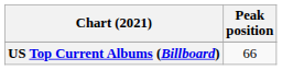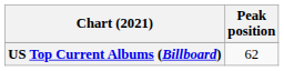US Top Current Albums (Billboard) | Peak position: 66 -> 62
